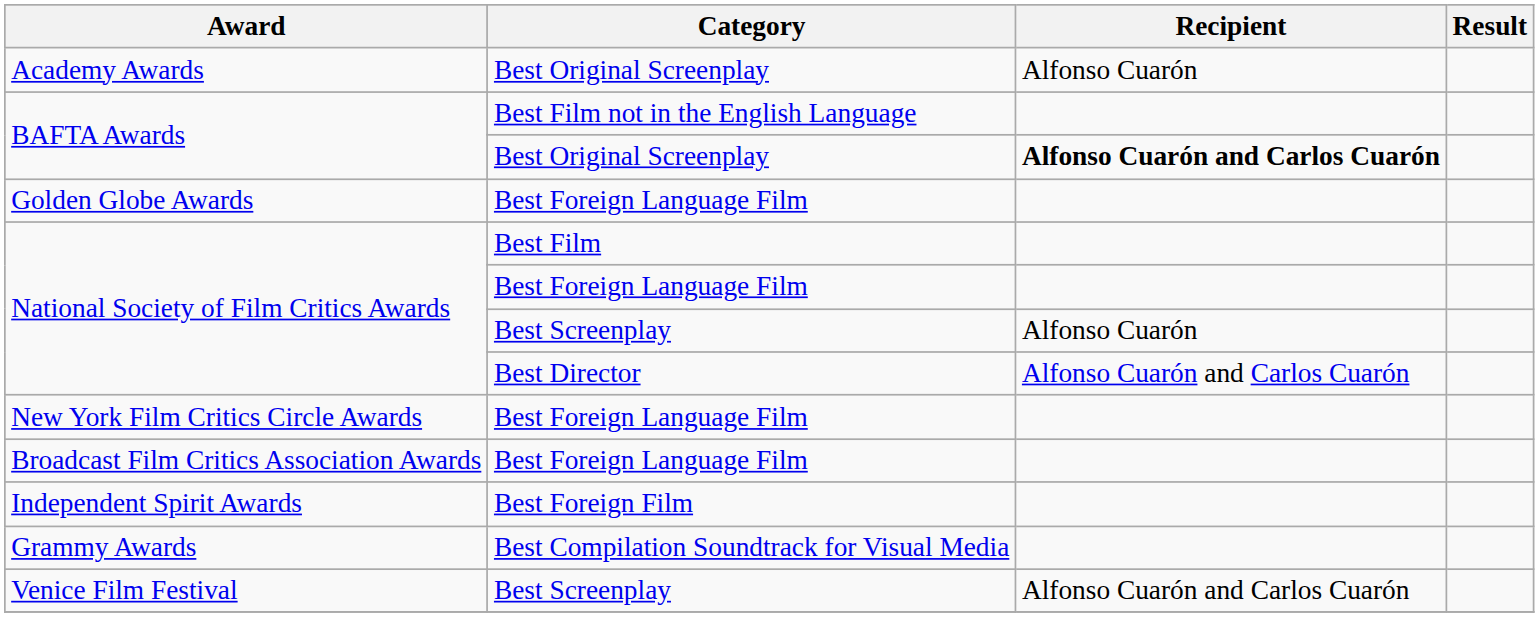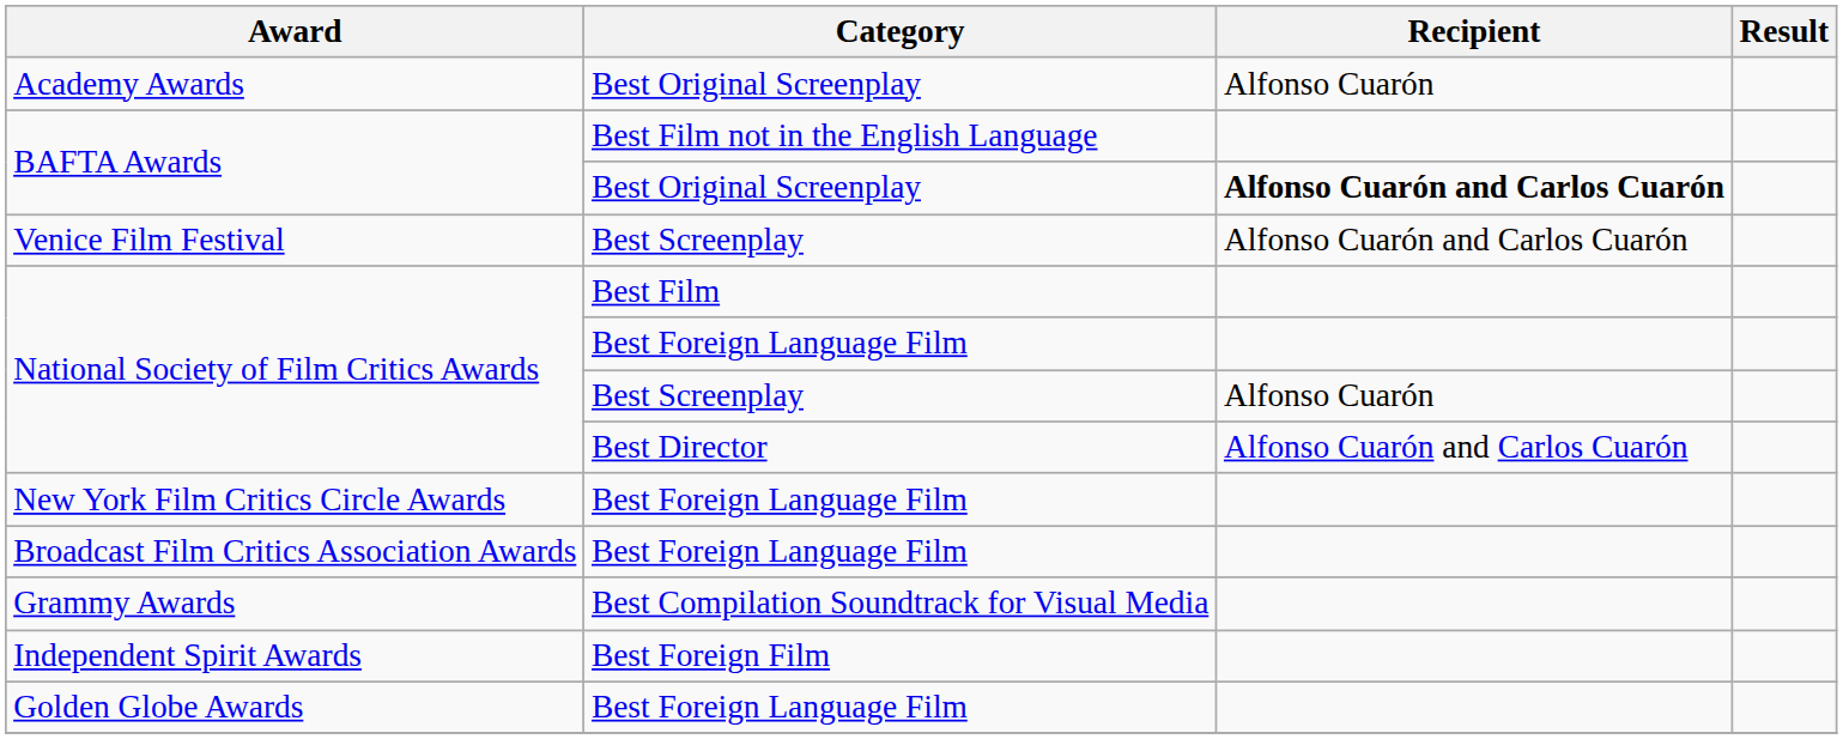rows swapped: Golden Globe Awards <-> Venice Film Festival
rows swapped: Independent Spirit Awards <-> Grammy Awards
